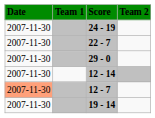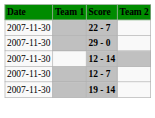- row: 2007-11-30 | 24 - 19
12 - 7 | Date: lightsalmon background -> no background
